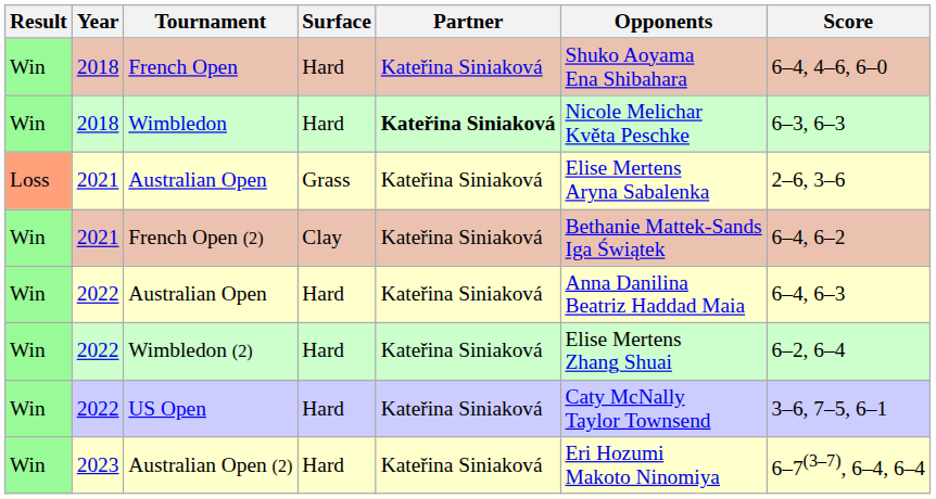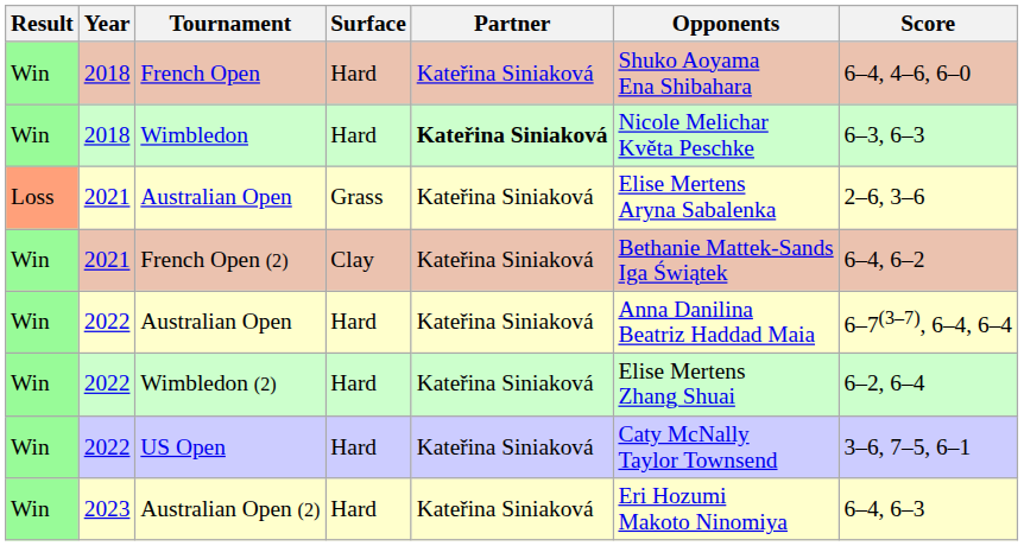2022 / Australian Open | Score: 6–4, 6–3 -> 6–7(3–7), 6–4, 6–4
Australian Open (2) | Score: 6–7(3–7), 6–4, 6–4 -> 6–4, 6–3
